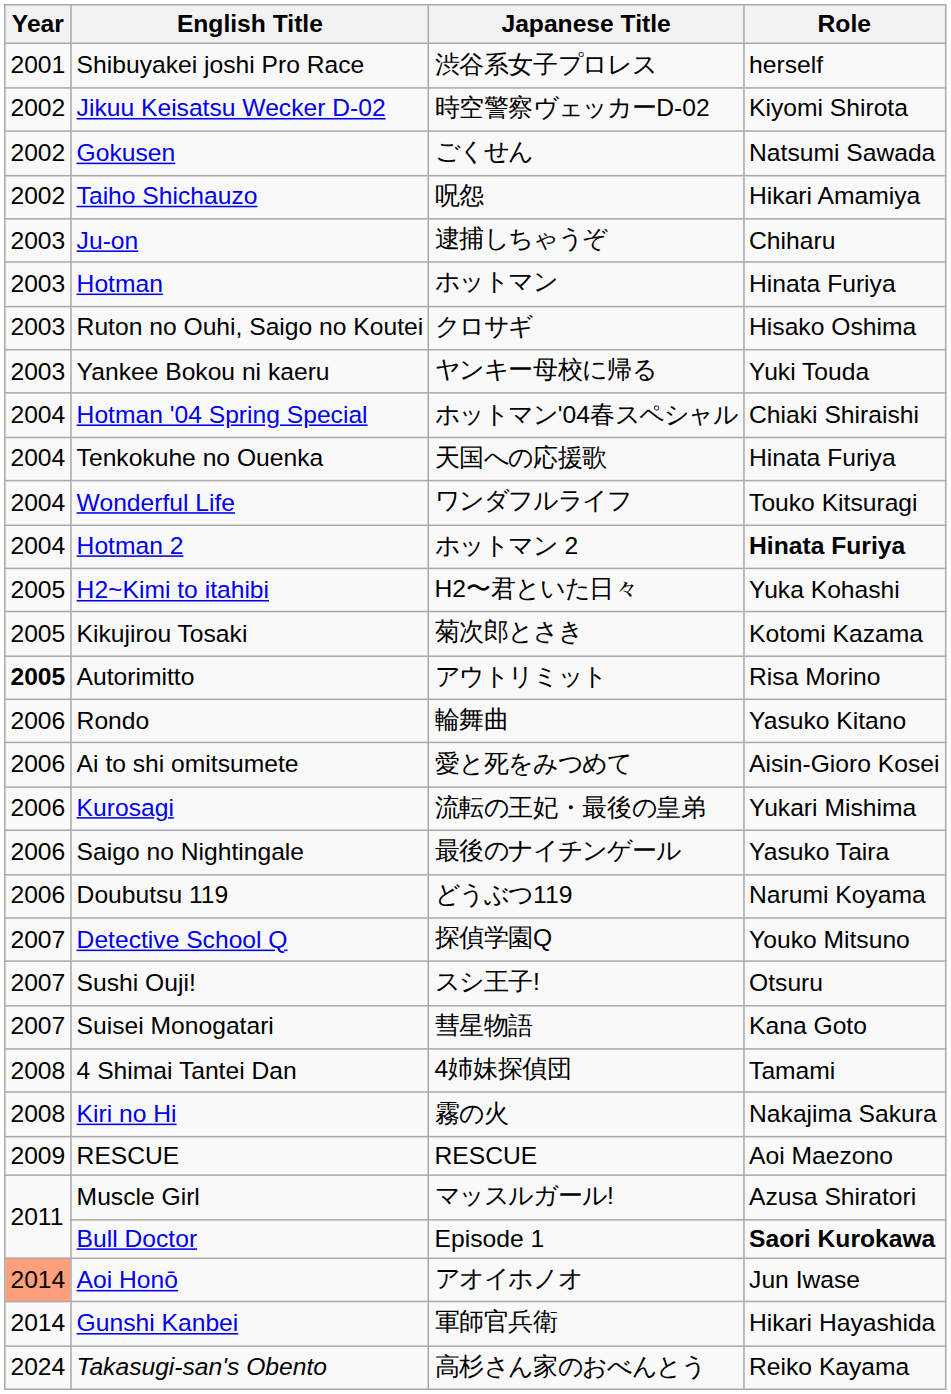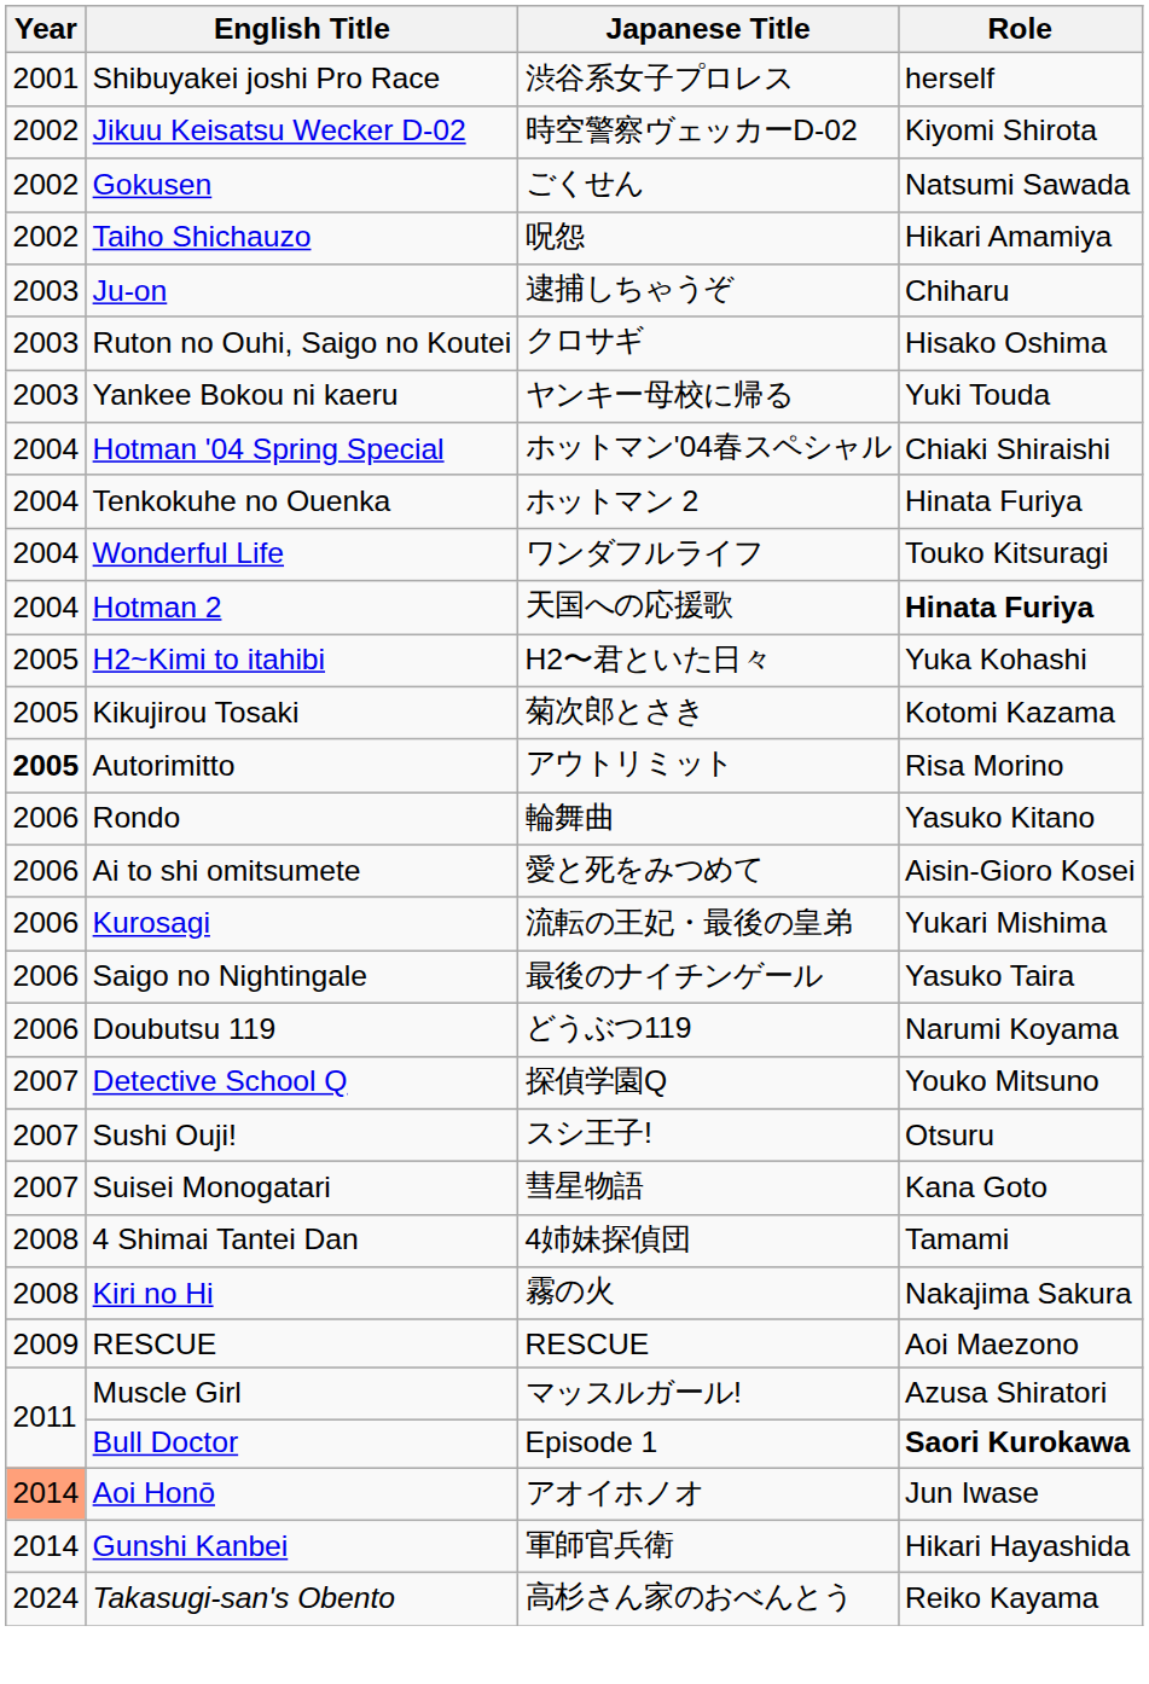- row: 2003 | Hotman | ホットマン | Hinata Furiya
Tenkokuhe no Ouenka | Japanese Title: 天国への応援歌 -> ホットマン 2
Hotman 2 | Japanese Title: ホットマン 2 -> 天国への応援歌
